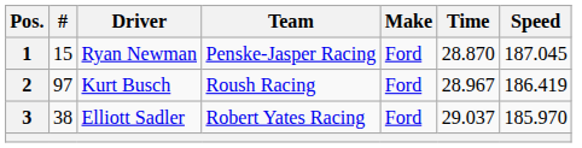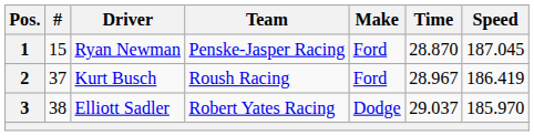2 | #: 97 -> 37
3 | Make: Ford -> Dodge
